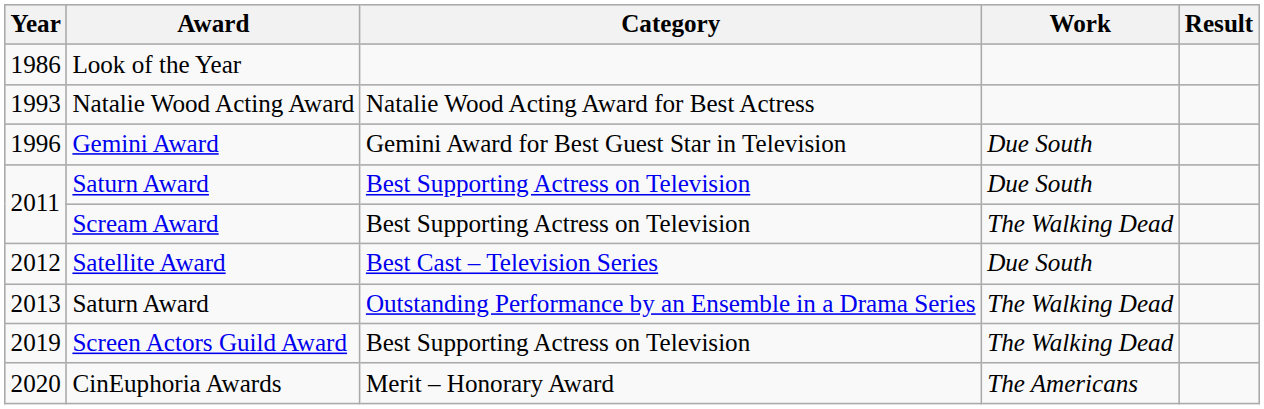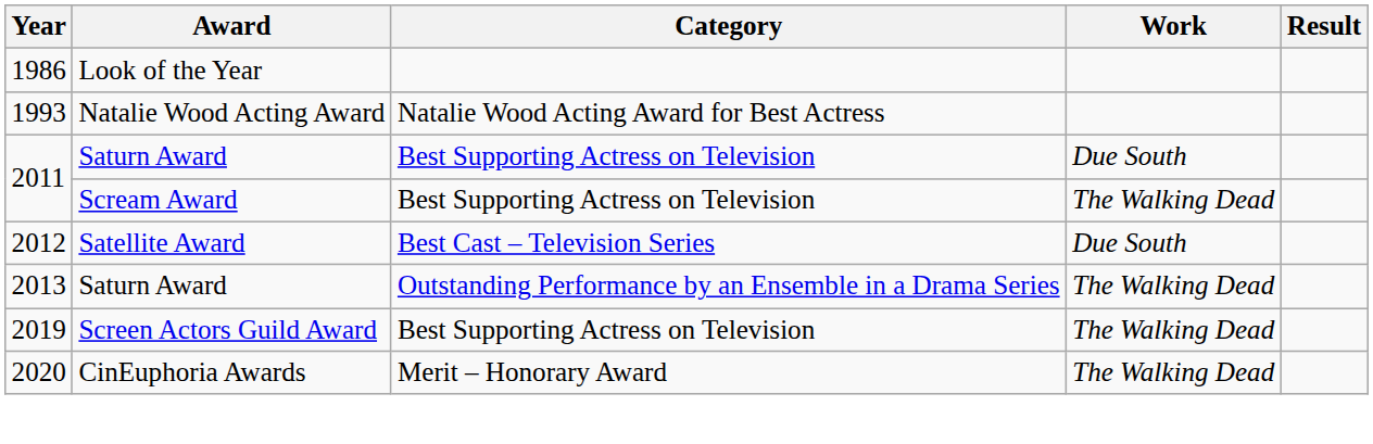- row: 1996 | Gemini Award | Gemini Award for Best Guest Star in Television | Due South
2020 | Work: The Americans -> The Walking Dead
